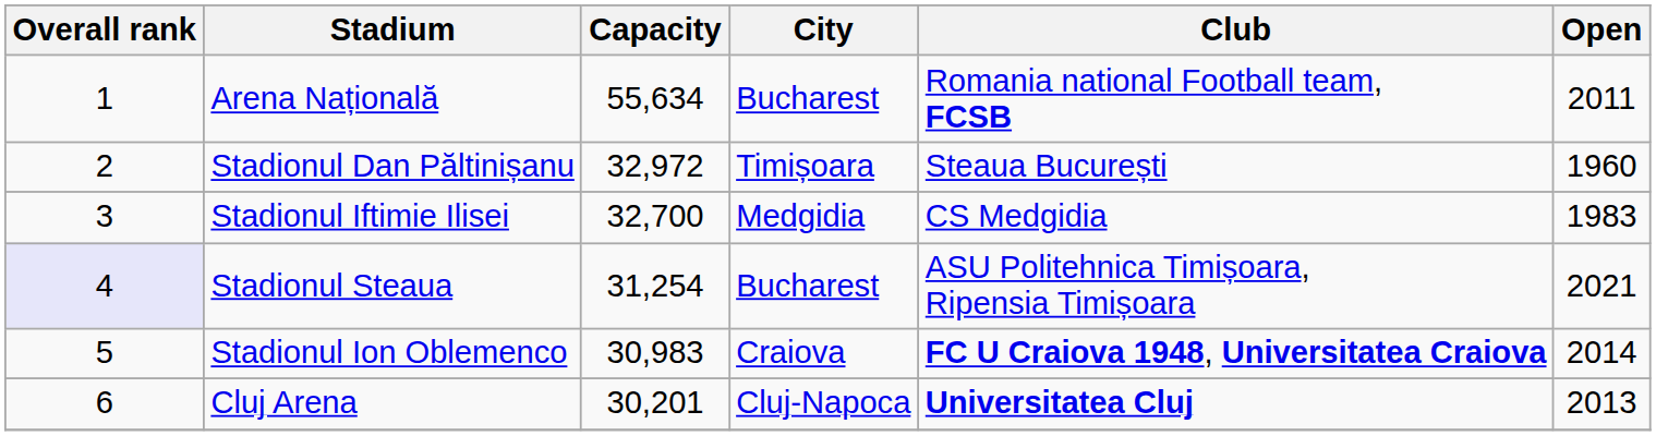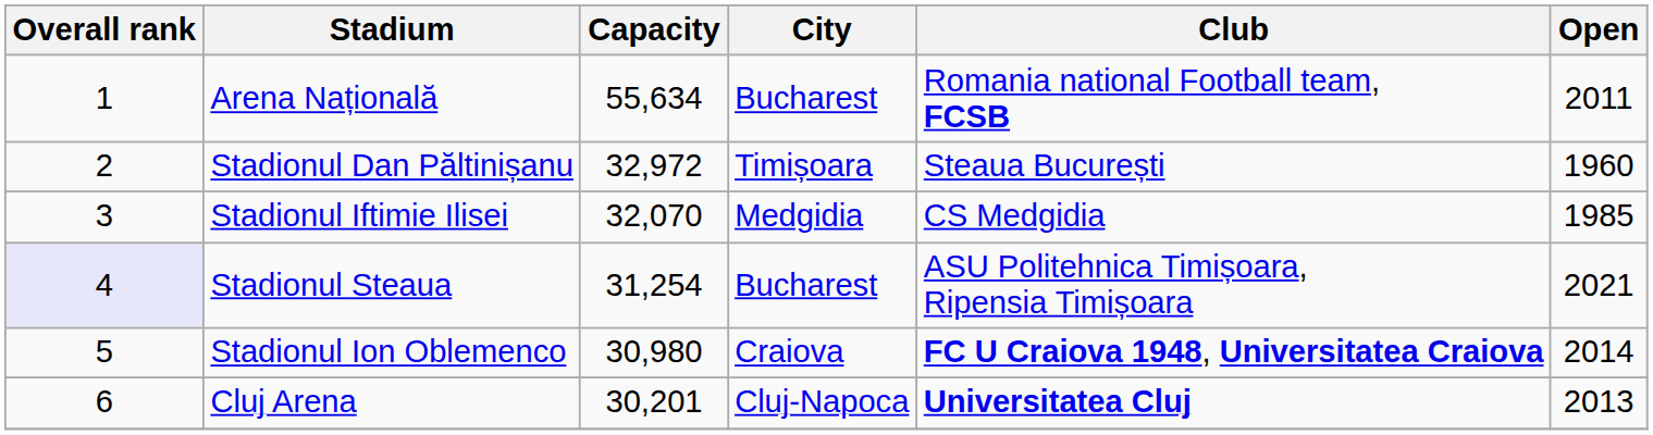Stadionul Iftimie Ilisei | Capacity: 32,700 -> 32,070
Stadionul Iftimie Ilisei | Open: 1983 -> 1985
Stadionul Ion Oblemenco | Capacity: 30,983 -> 30,980
